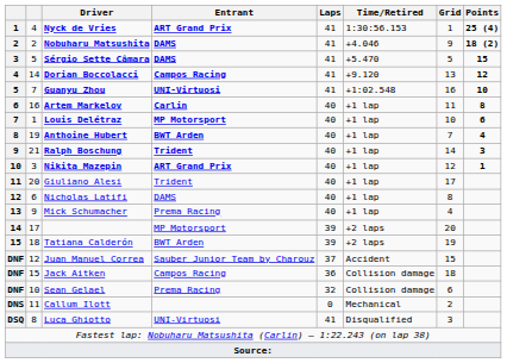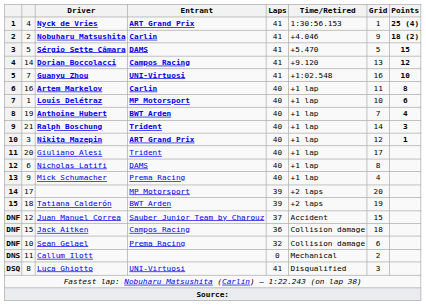Nobuharu Matsushita | Entrant: DAMS -> Carlin
